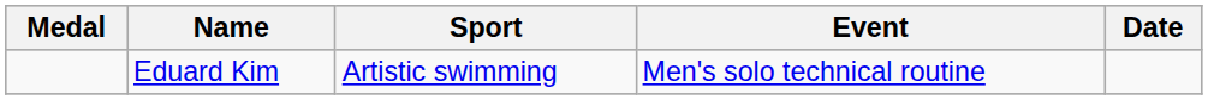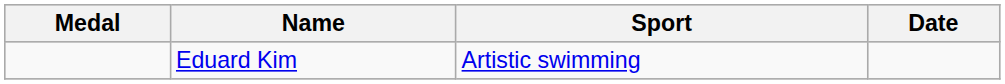- column: Event | Men's solo technical routine
